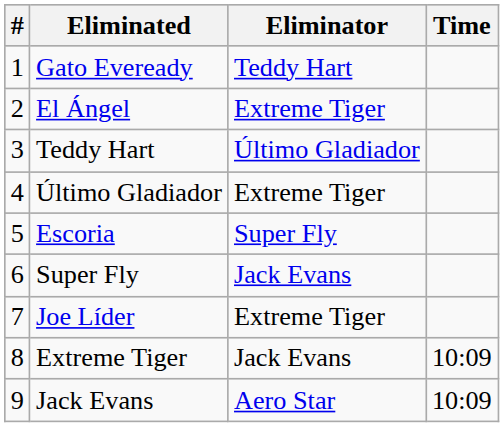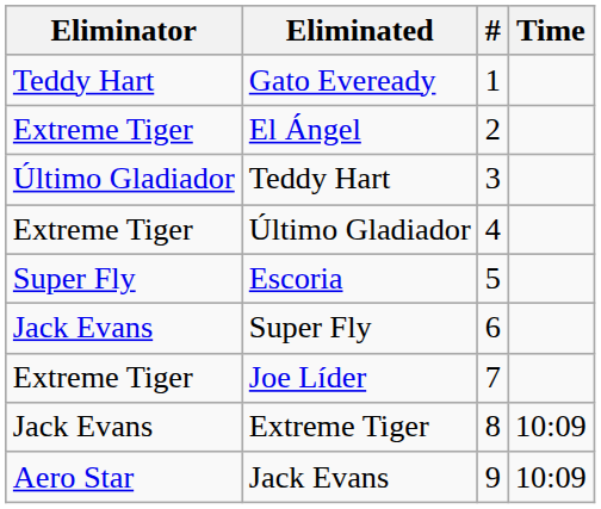columns swapped: # <-> Eliminator
